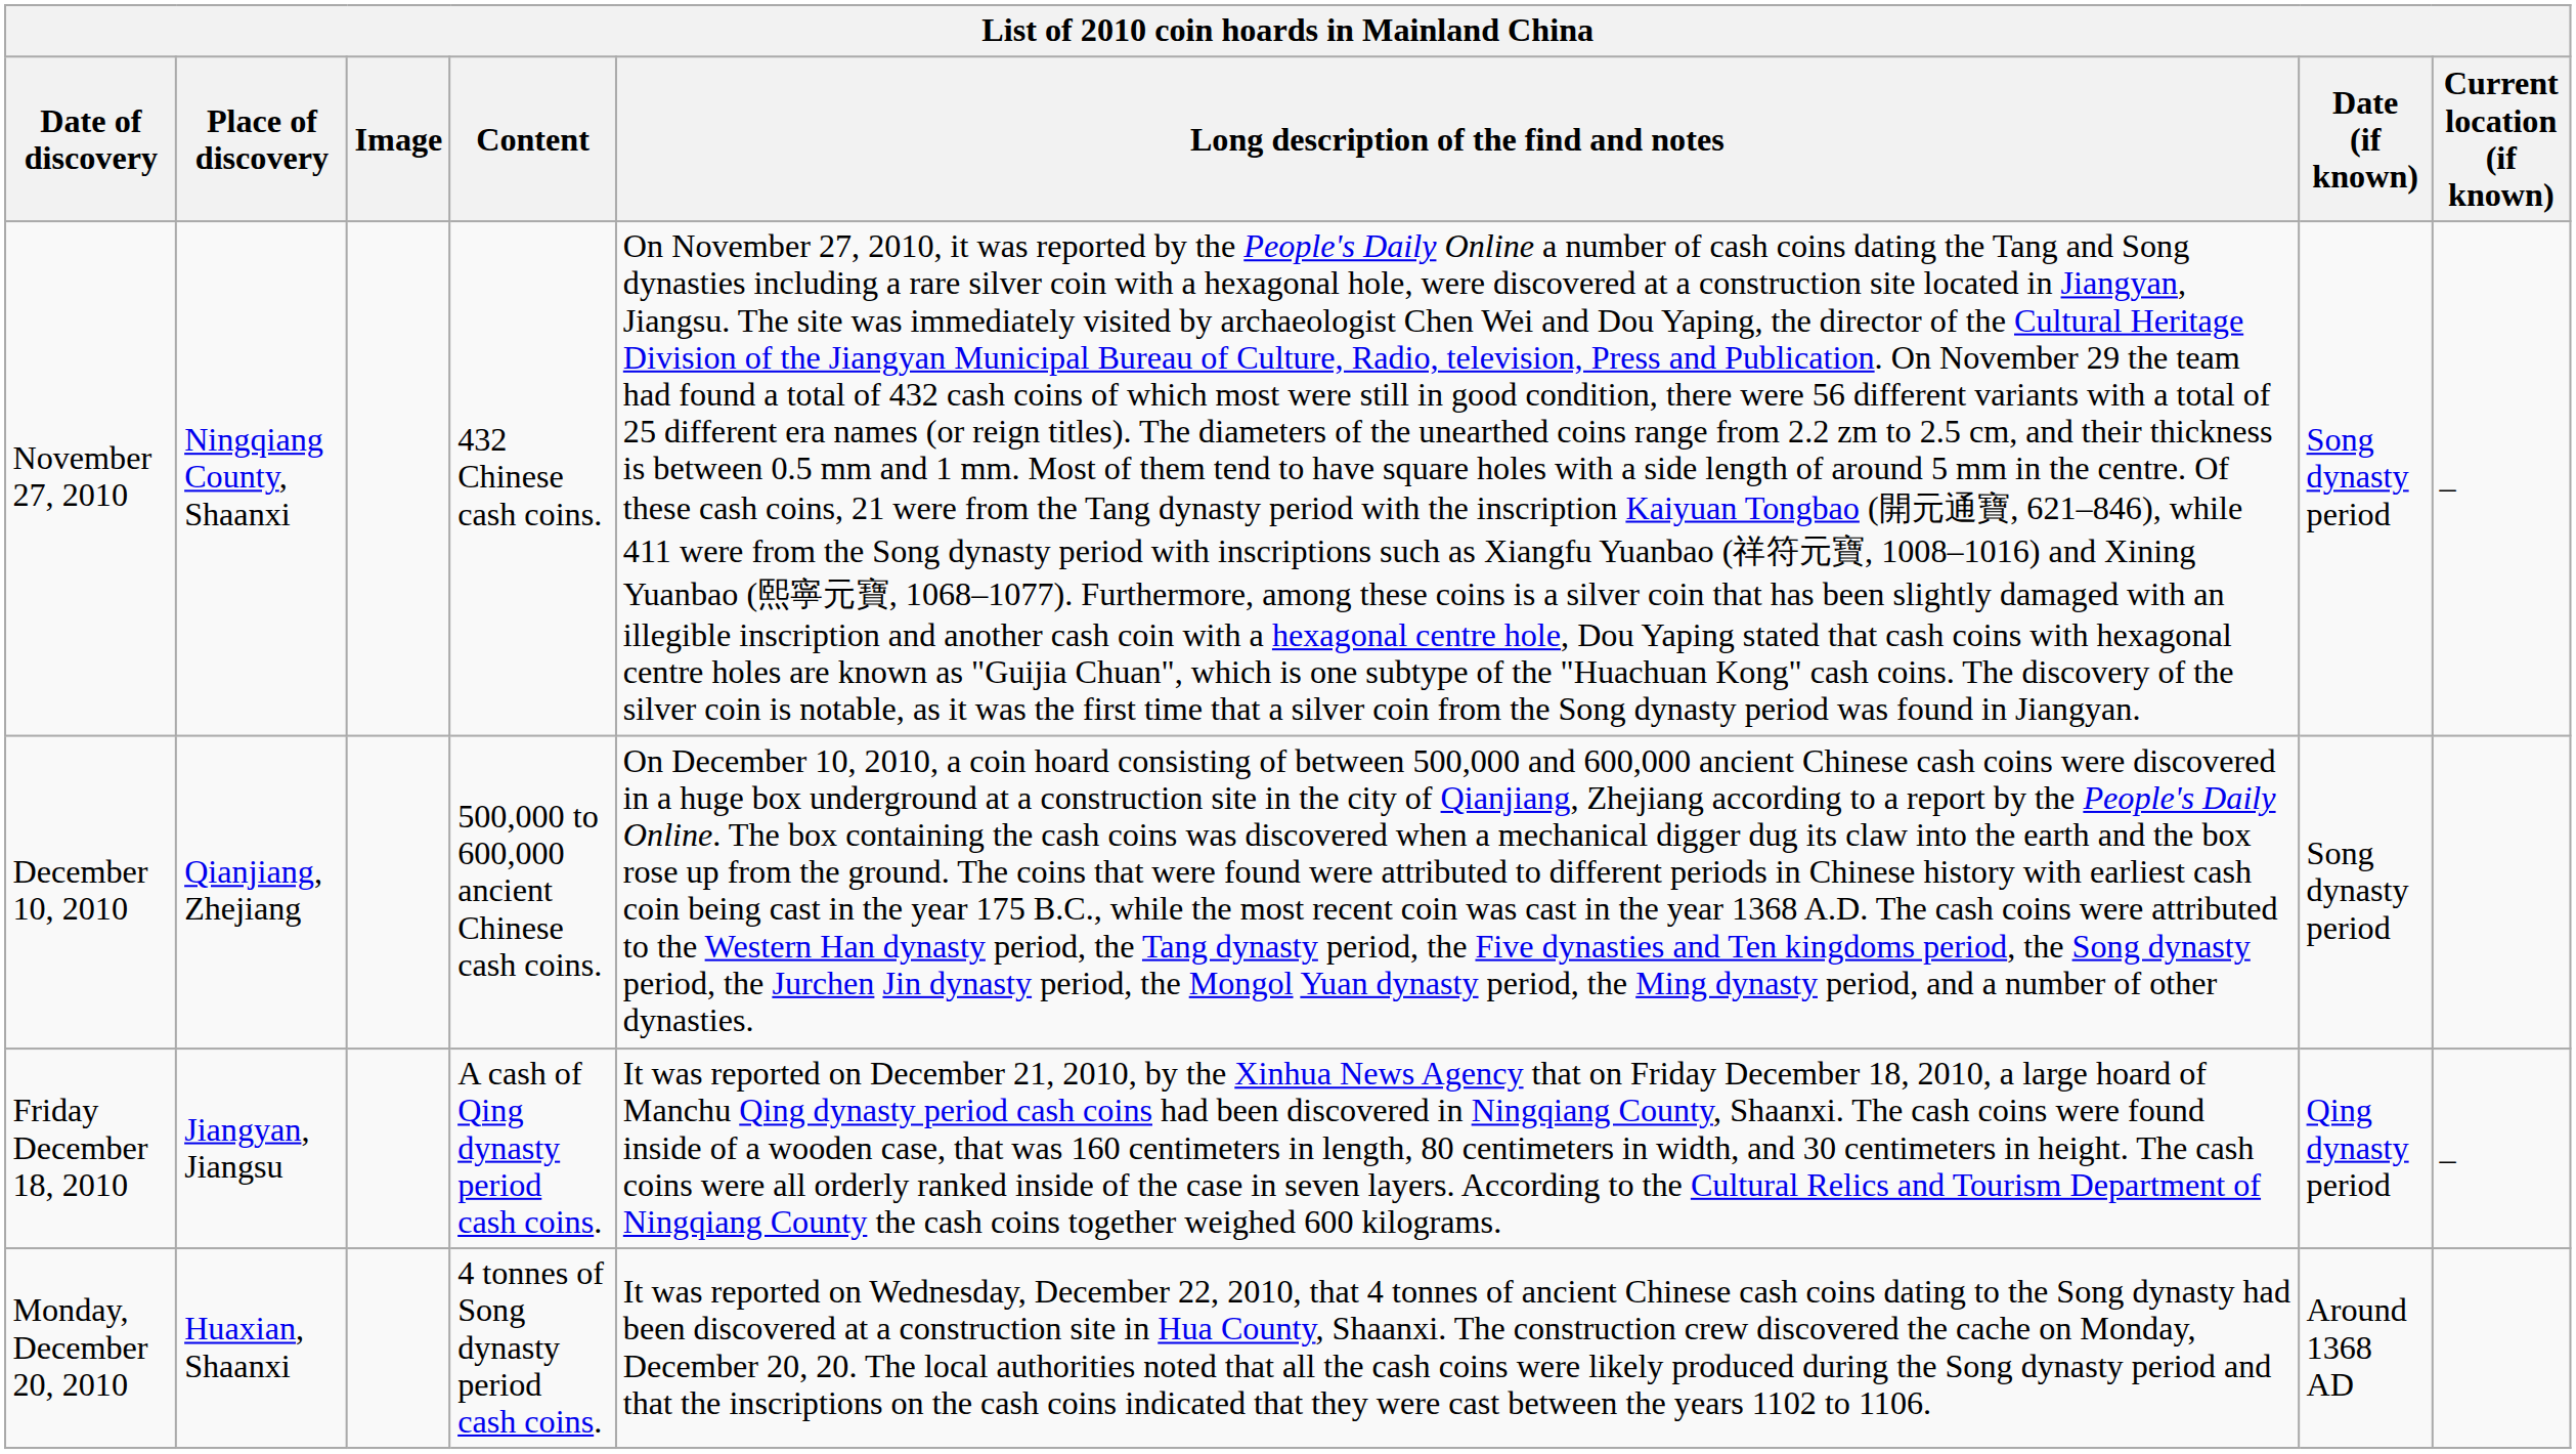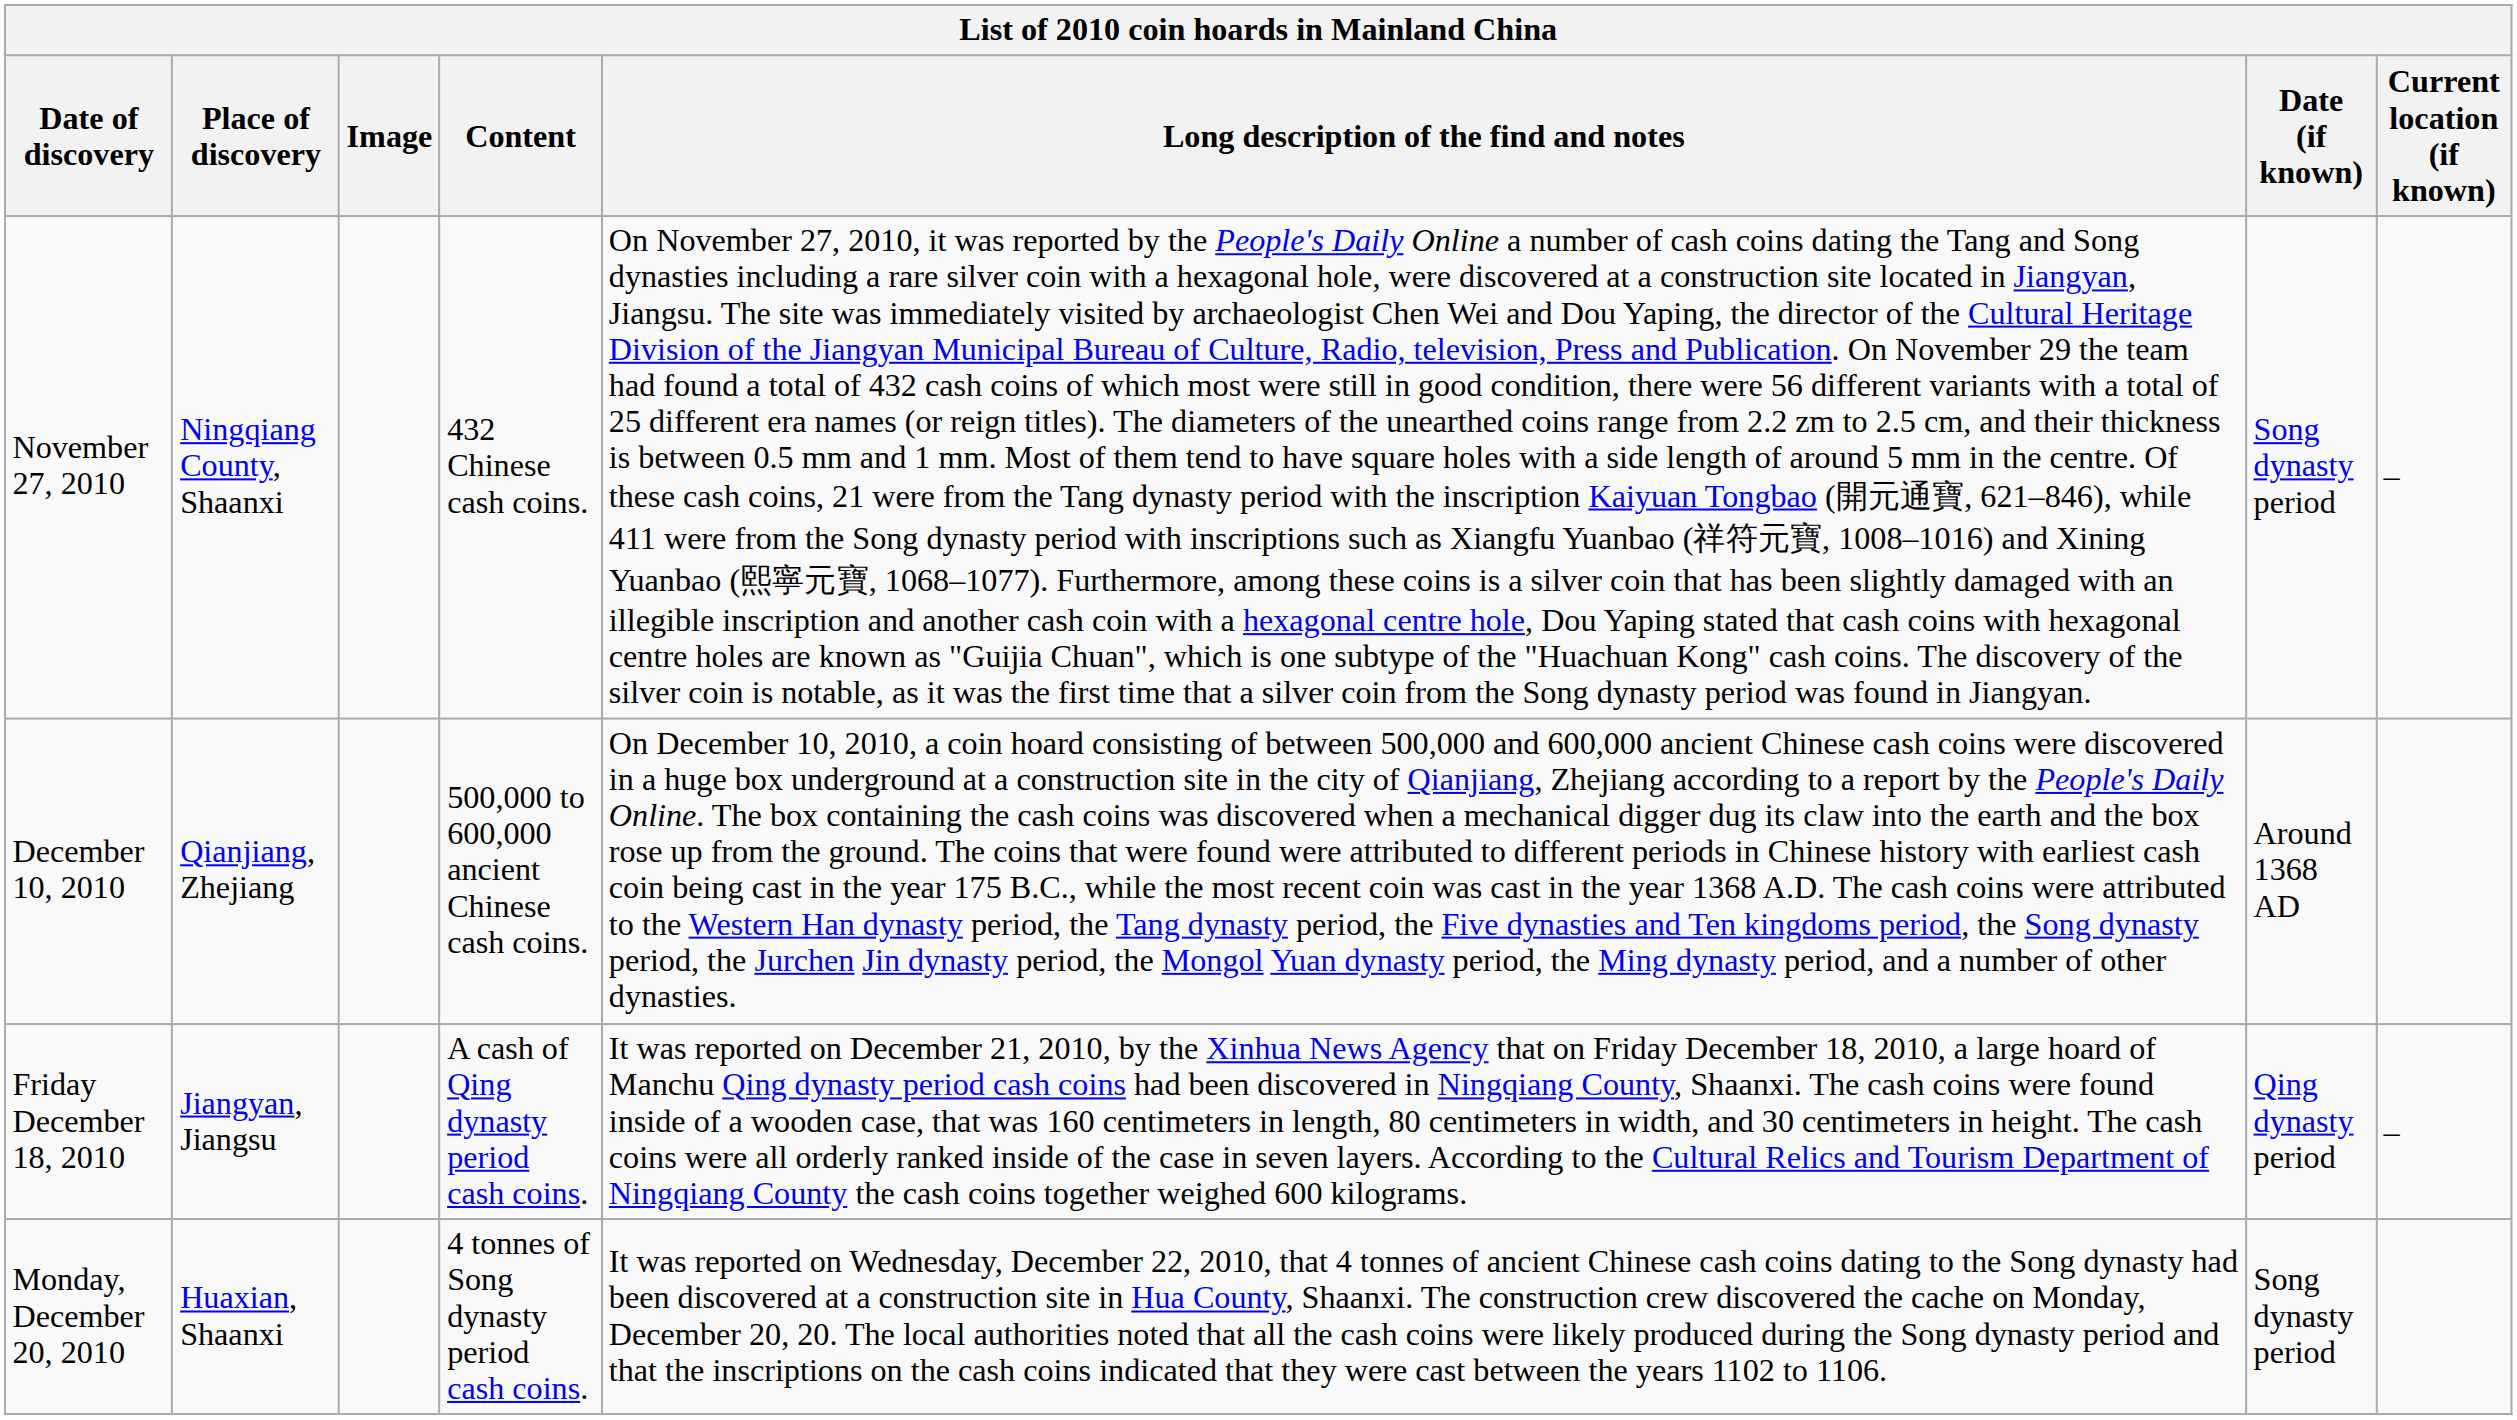December 10, 2010 | Date (if known): Song dynasty period -> Around 1368 AD
Monday, December 20, 2010 | Date (if known): Around 1368 AD -> Song dynasty period
